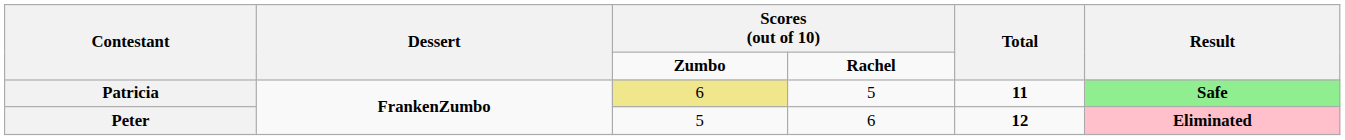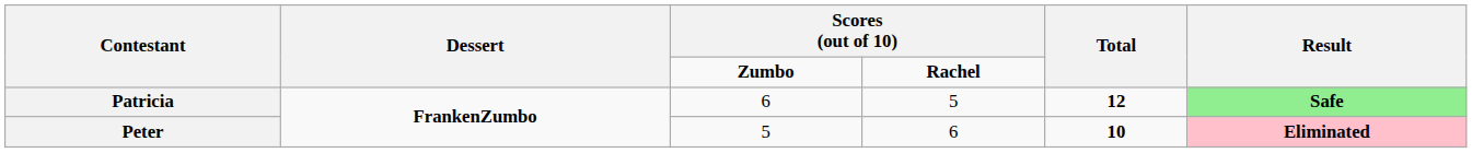Patricia | column 3: khaki background -> no background
Patricia | Total: 11 -> 12
Peter | Total: 12 -> 10
